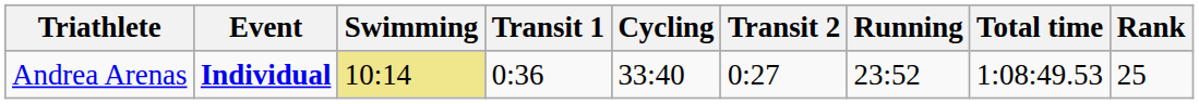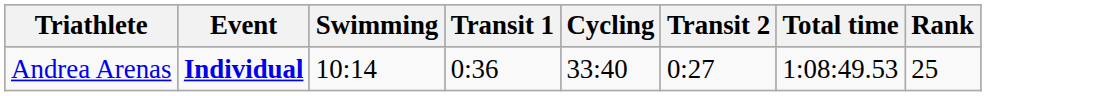- column: Running | 23:52
Andrea Arenas | Swimming: khaki background -> no background
